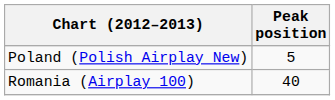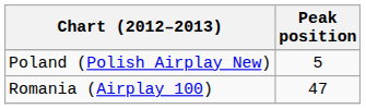Romania (Airplay 100) | Peak position: 40 -> 47
